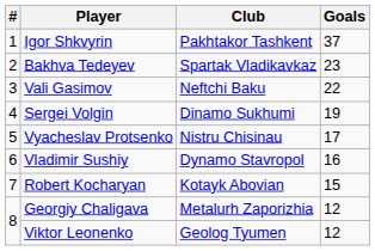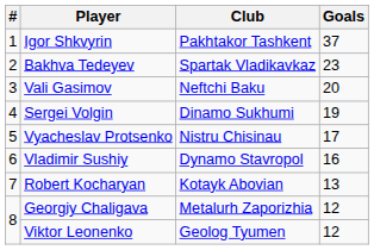Vali Gasimov | Goals: 22 -> 20
Robert Kocharyan | Goals: 15 -> 13
